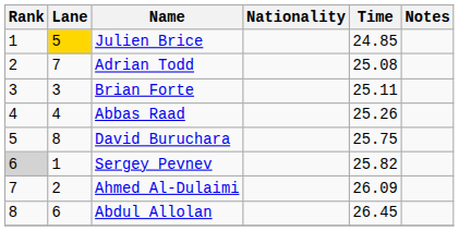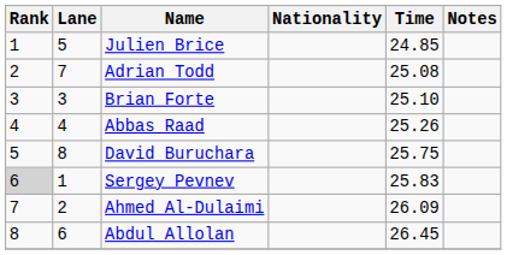Julien Brice | Lane: gold background -> no background
Brian Forte | Time: 25.11 -> 25.10
Sergey Pevnev | Time: 25.82 -> 25.83
